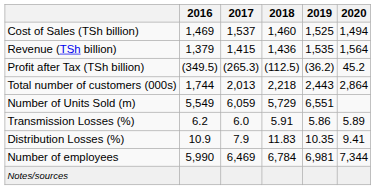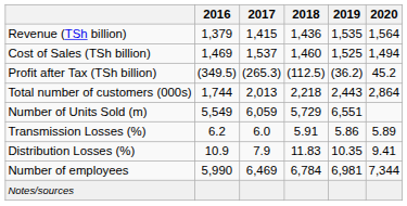rows swapped: Revenue (TSh billion) <-> Cost of Sales (TSh billion)
